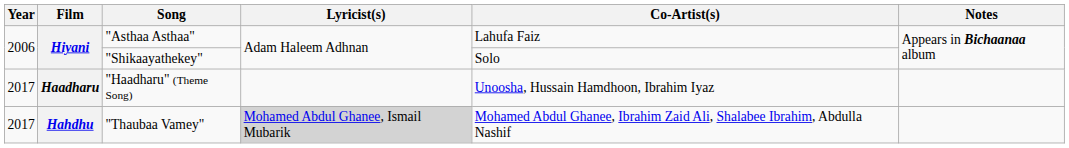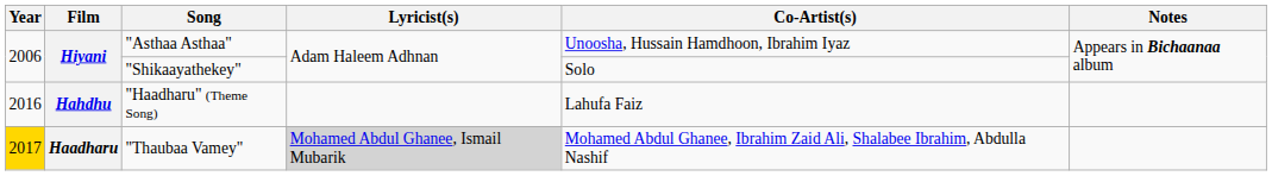"Asthaa Asthaa" | Co-Artist(s): Lahufa Faiz -> Unoosha, Hussain Hamdhoon, Ibrahim Iyaz
"Haadharu" (Theme Song) | Year: 2017 -> 2016
"Haadharu" (Theme Song) | Film: Haadharu -> Hahdhu
"Haadharu" (Theme Song) | Co-Artist(s): Unoosha, Hussain Hamdhoon, Ibrahim Iyaz -> Lahufa Faiz
"Thaubaa Vamey" | Year: no background -> gold background
"Thaubaa Vamey" | Film: Hahdhu -> Haadharu
